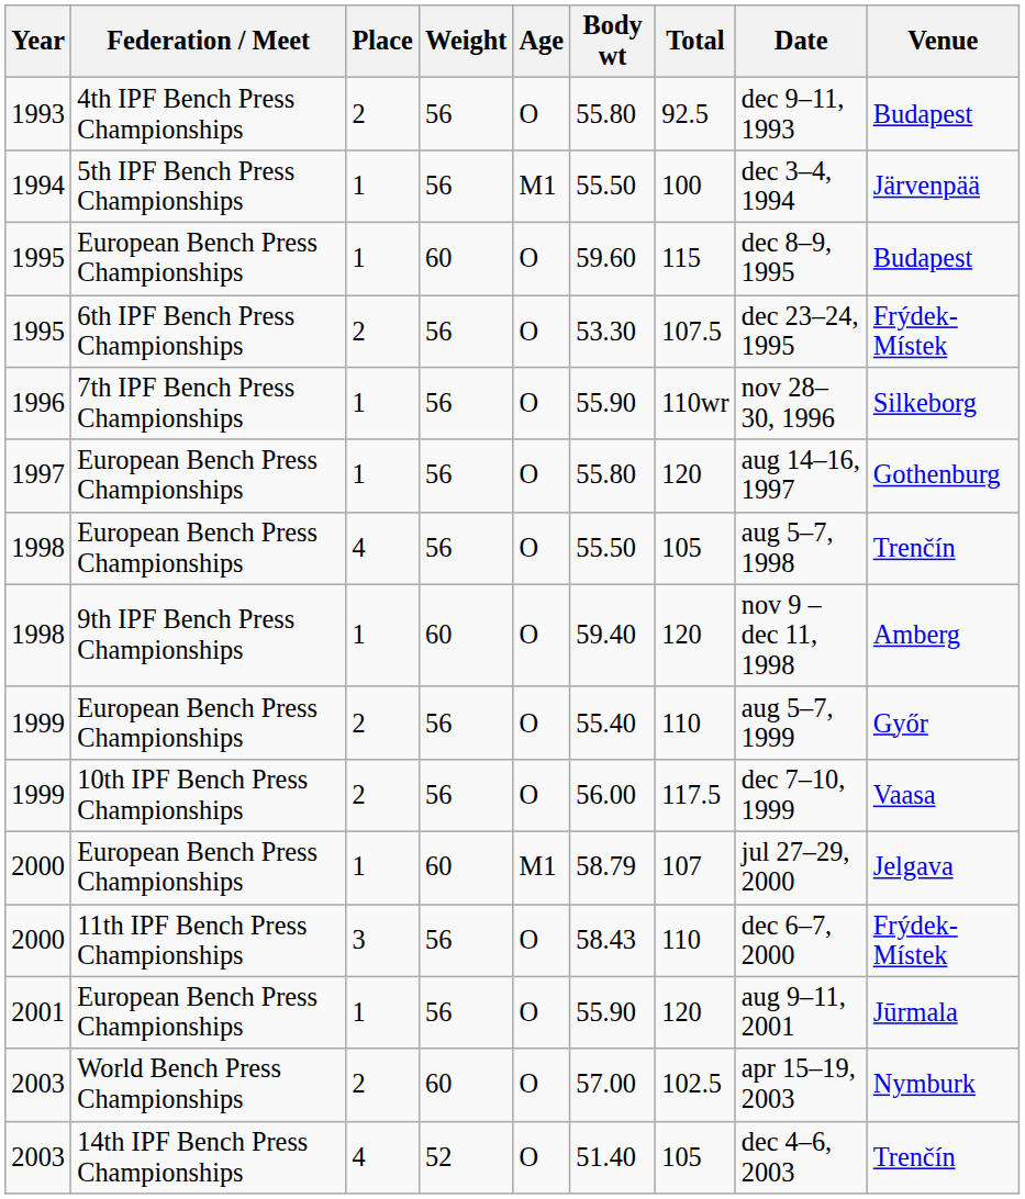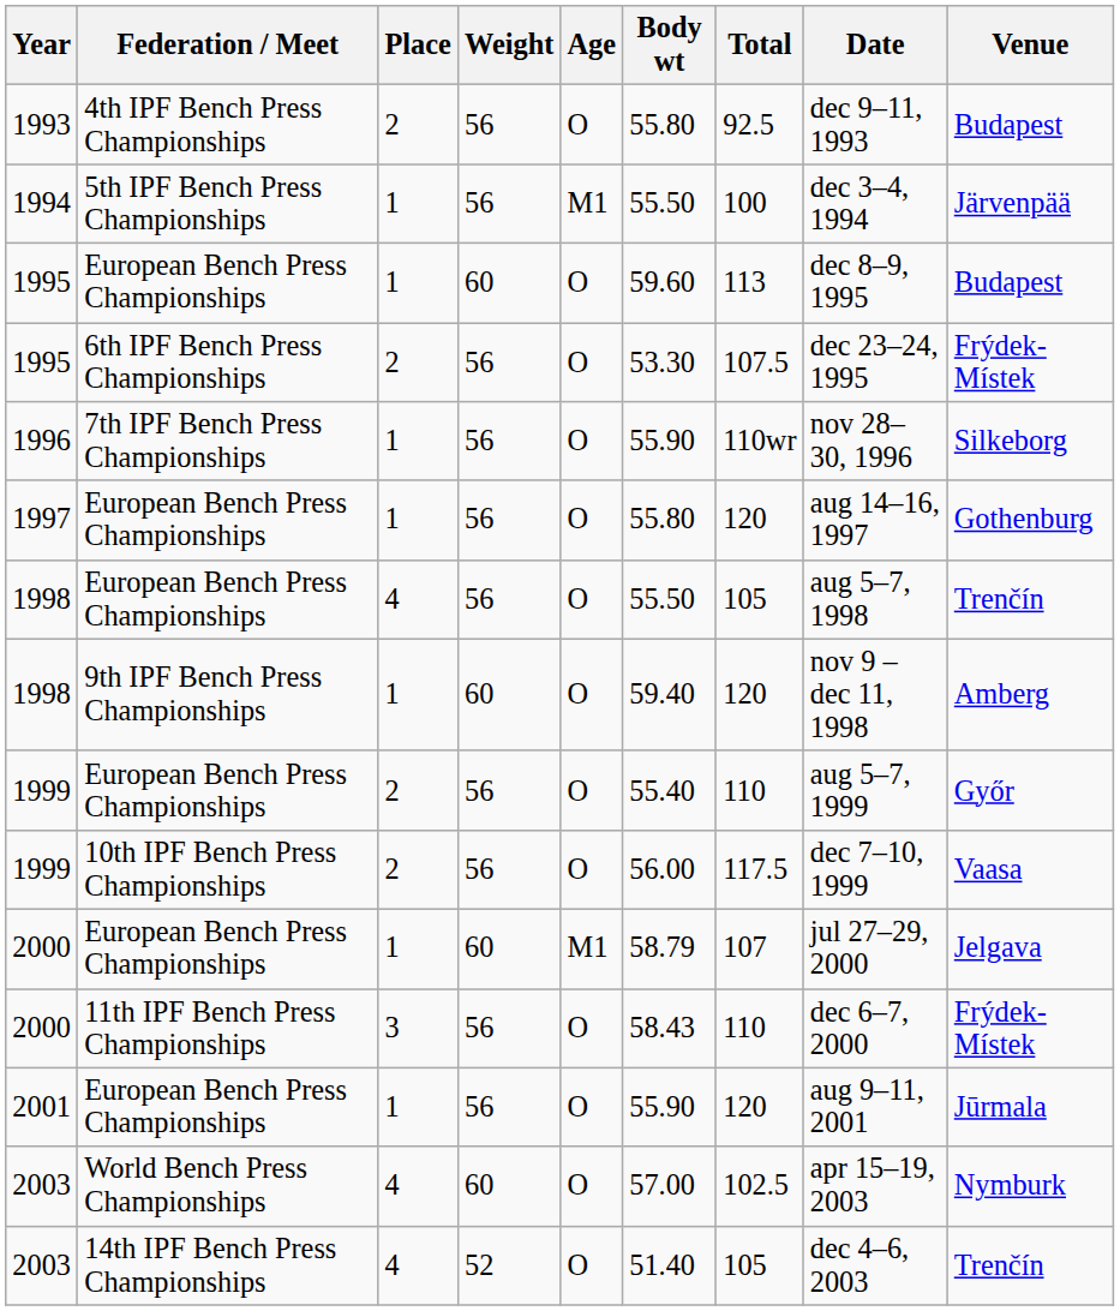1995 / European Bench Press Championships | Total: 115 -> 113
2003 / World Bench Press Championships | Place: 2 -> 4
